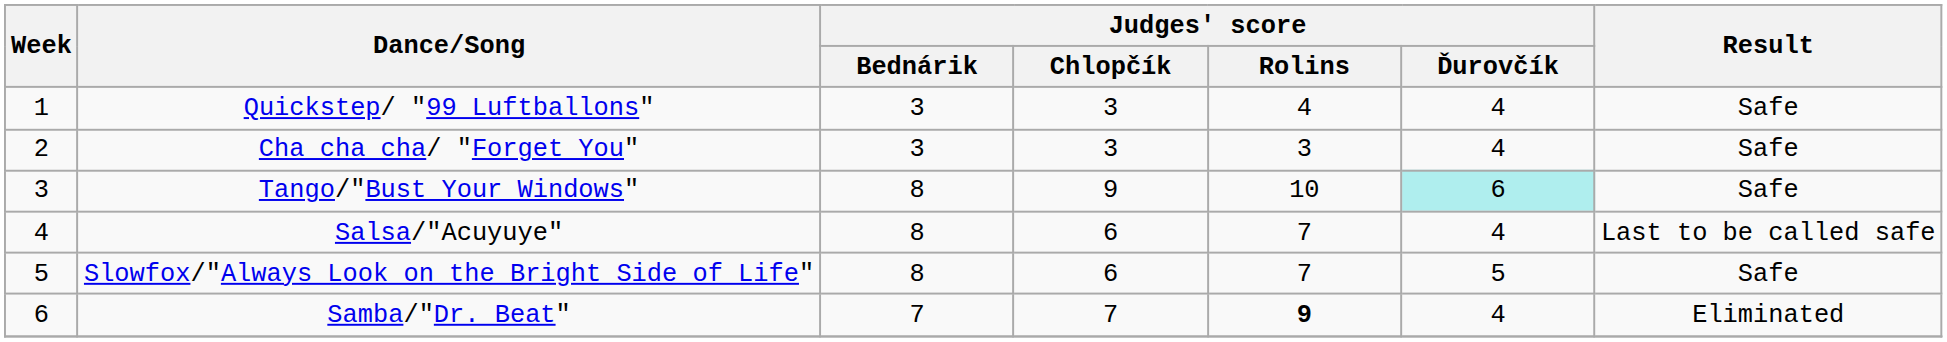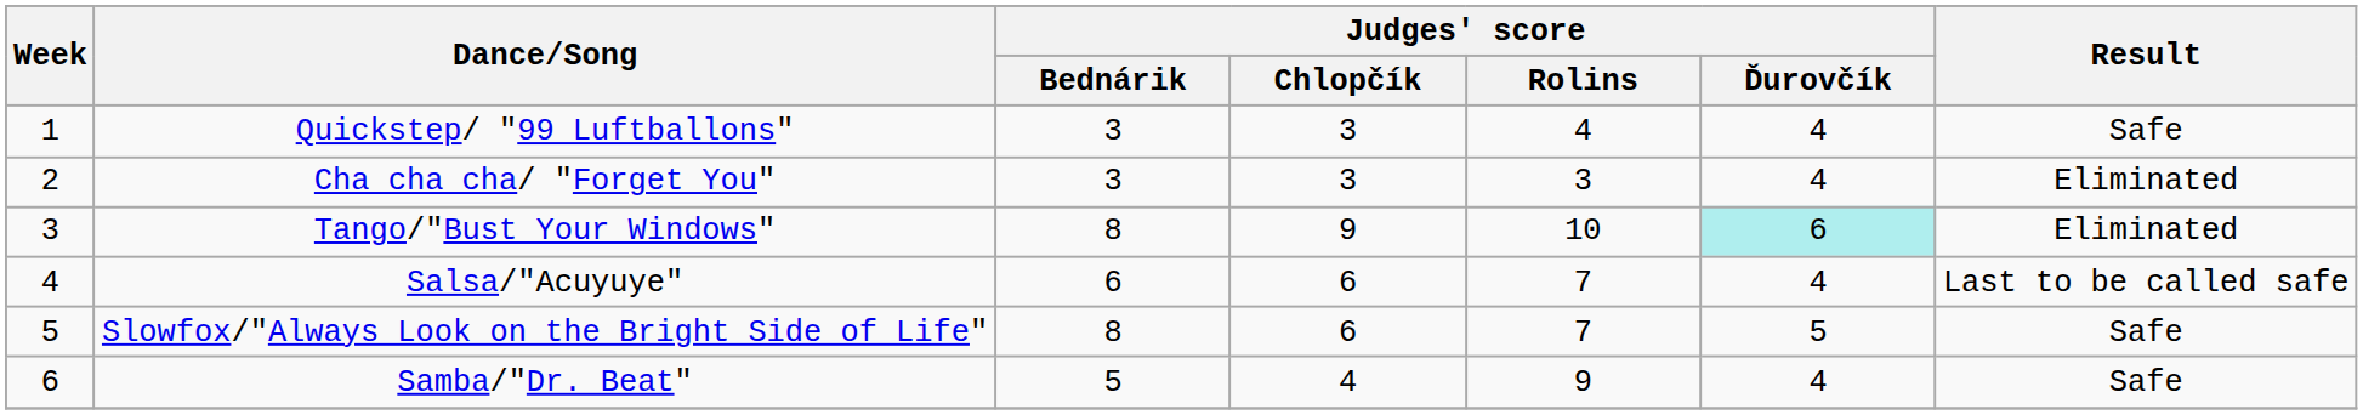Cha cha cha/ "Forget You" | Result: Safe -> Eliminated
Tango/"Bust Your Windows" | Result: Safe -> Eliminated
Salsa/"Acuyuye" | Judges' score / Bednárik: 8 -> 6
Samba/"Dr. Beat" | Judges' score / Bednárik: 7 -> 5
Samba/"Dr. Beat" | Judges' score / Chlopčík: 7 -> 4
Samba/"Dr. Beat" | Judges' score / Rolins: bold -> normal
Samba/"Dr. Beat" | Result: Eliminated -> Safe
